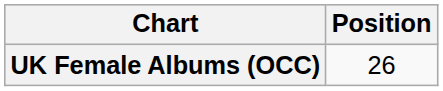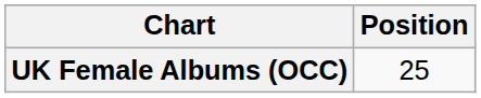UK Female Albums (OCC) | Position: 26 -> 25
